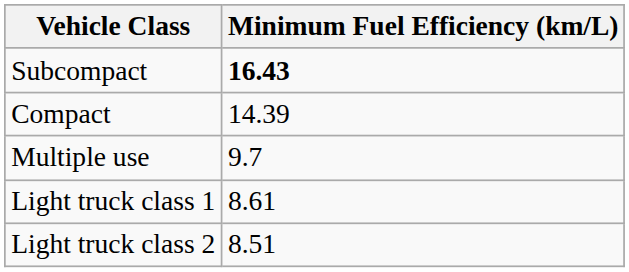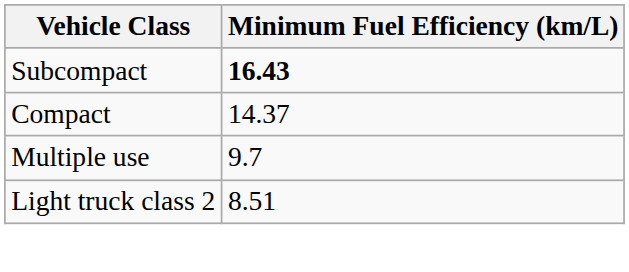Compact | Minimum Fuel Efficiency (km/L): 14.39 -> 14.37
- row: Light truck class 1 | 8.61
